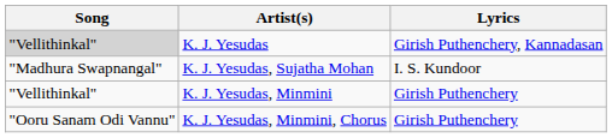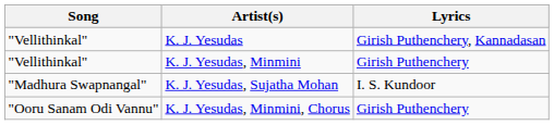K. J. Yesudas | Song: lightgrey background -> no background
rows swapped: K. J. Yesudas, Sujatha Mohan <-> K. J. Yesudas, Minmini
